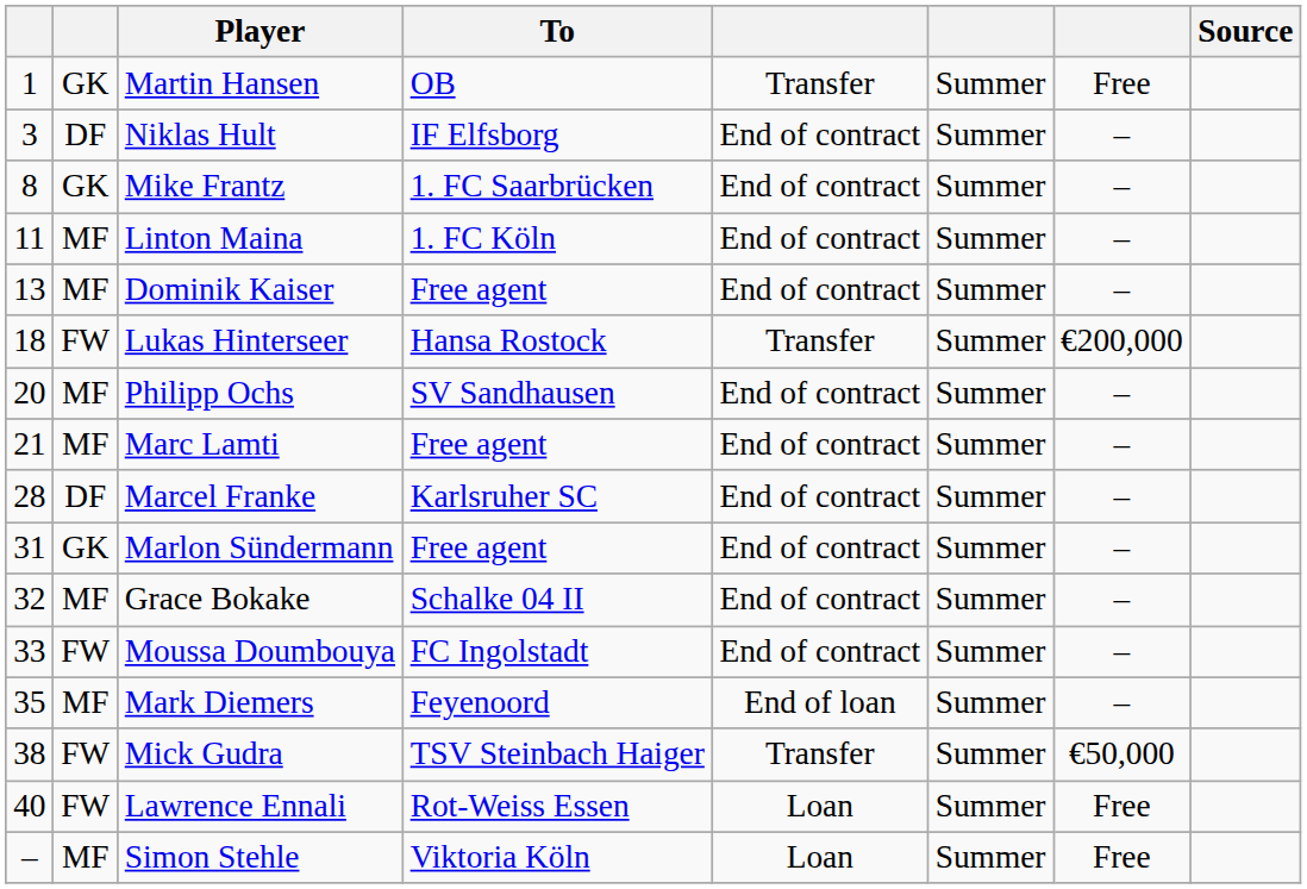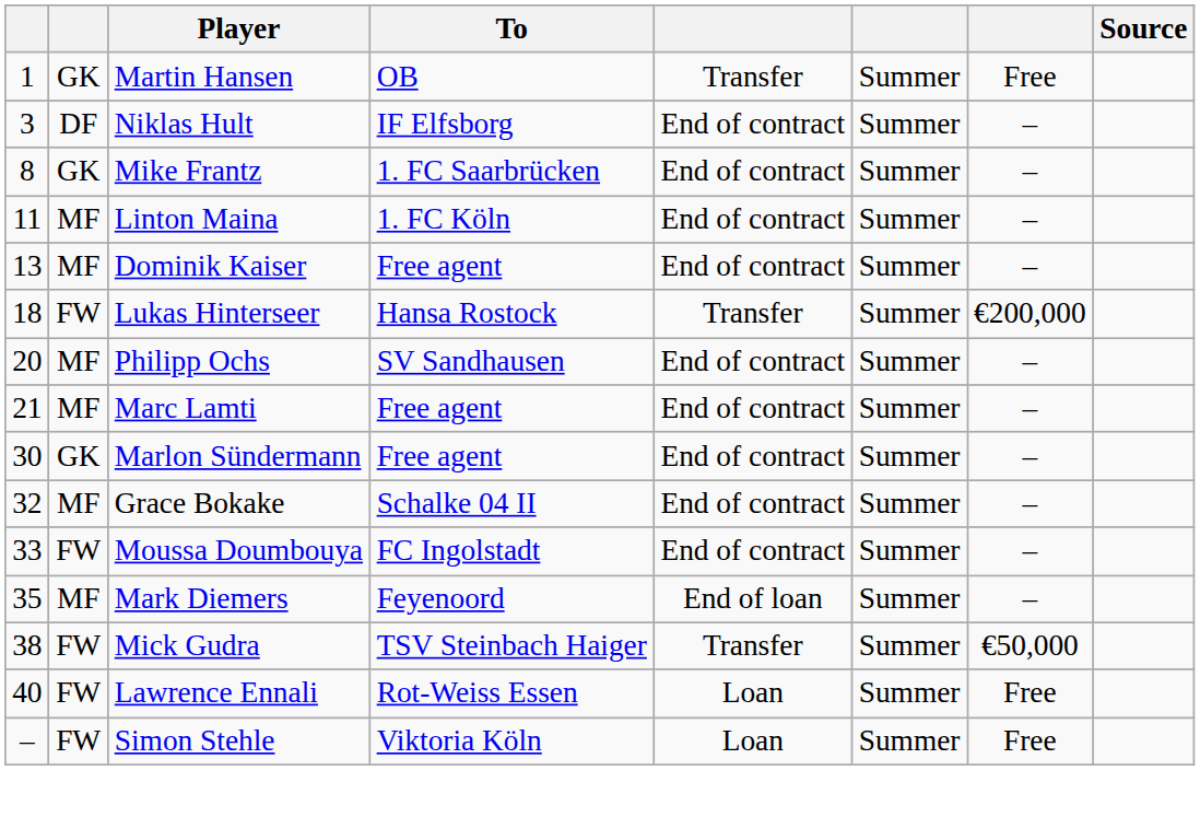- row: 28 | DF | Marcel Franke | Karlsruher SC | End of contract | Summer | –
Marlon Sündermann | column 1: 31 -> 30
Simon Stehle | column 2: MF -> FW
